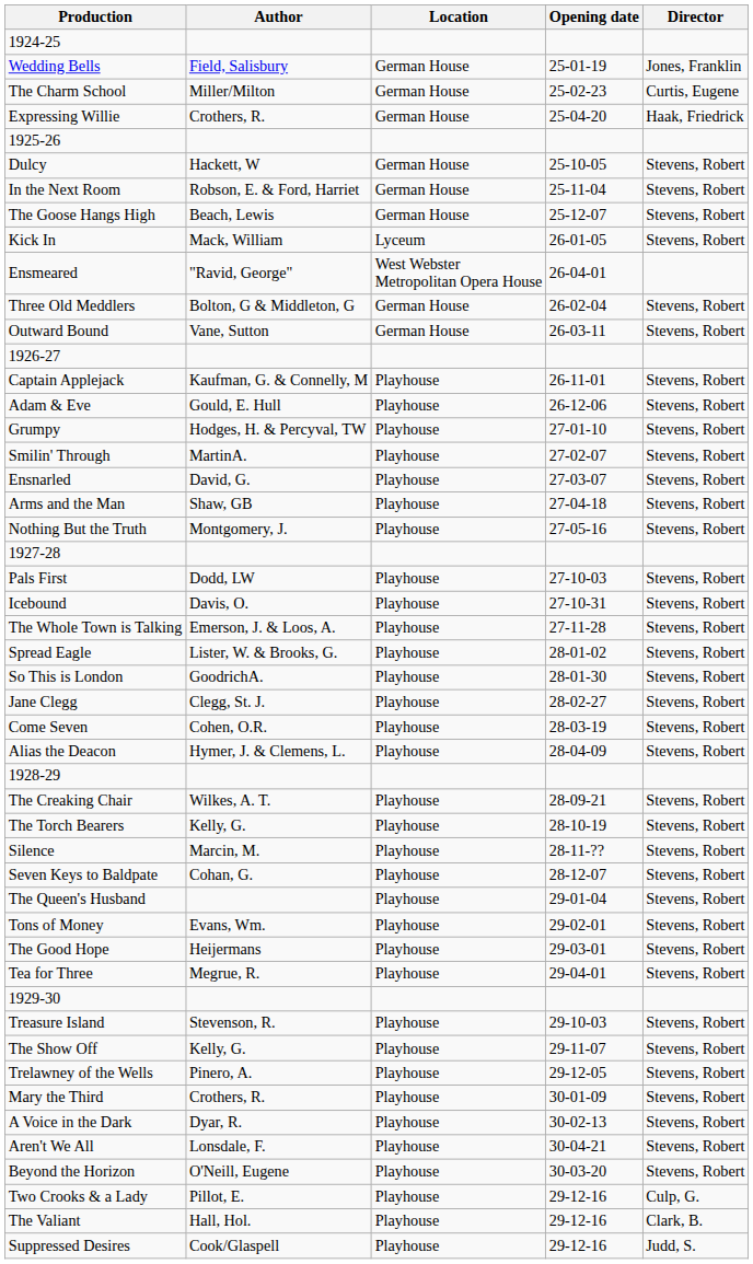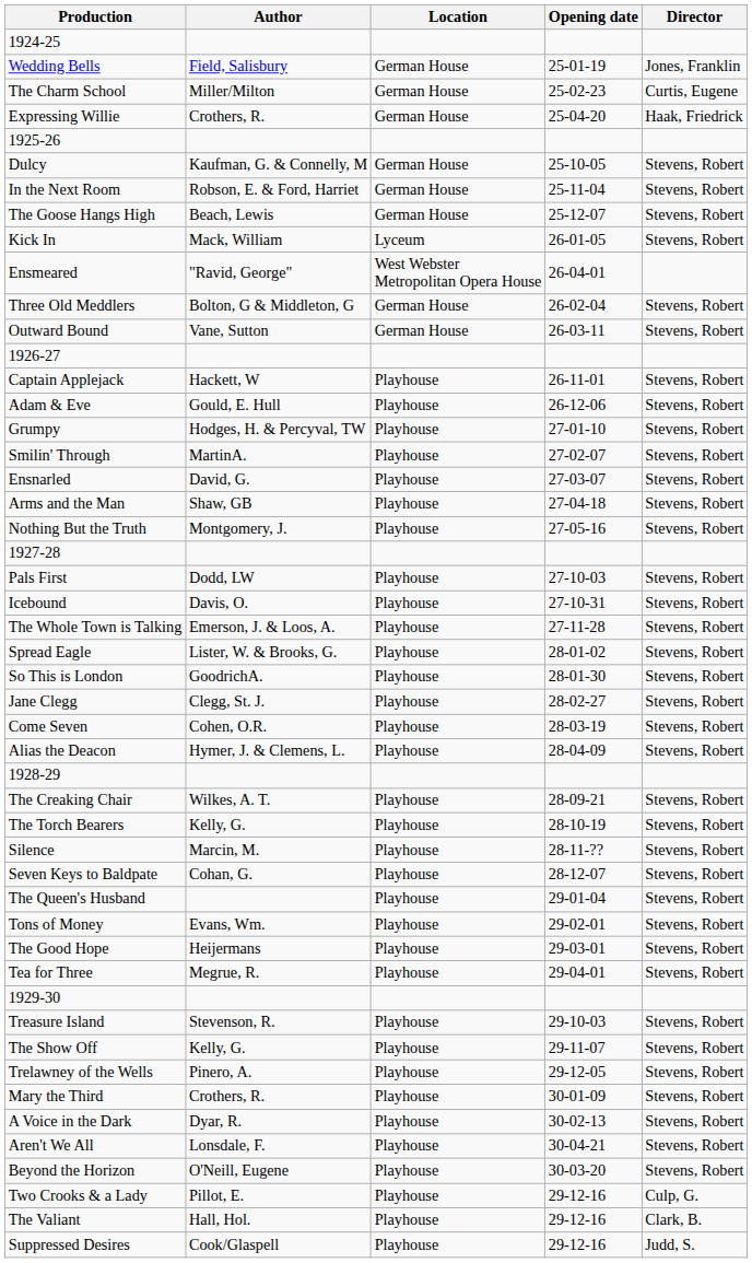Dulcy | Author: Hackett, W -> Kaufman, G. & Connelly, M
Captain Applejack | Author: Kaufman, G. & Connelly, M -> Hackett, W
